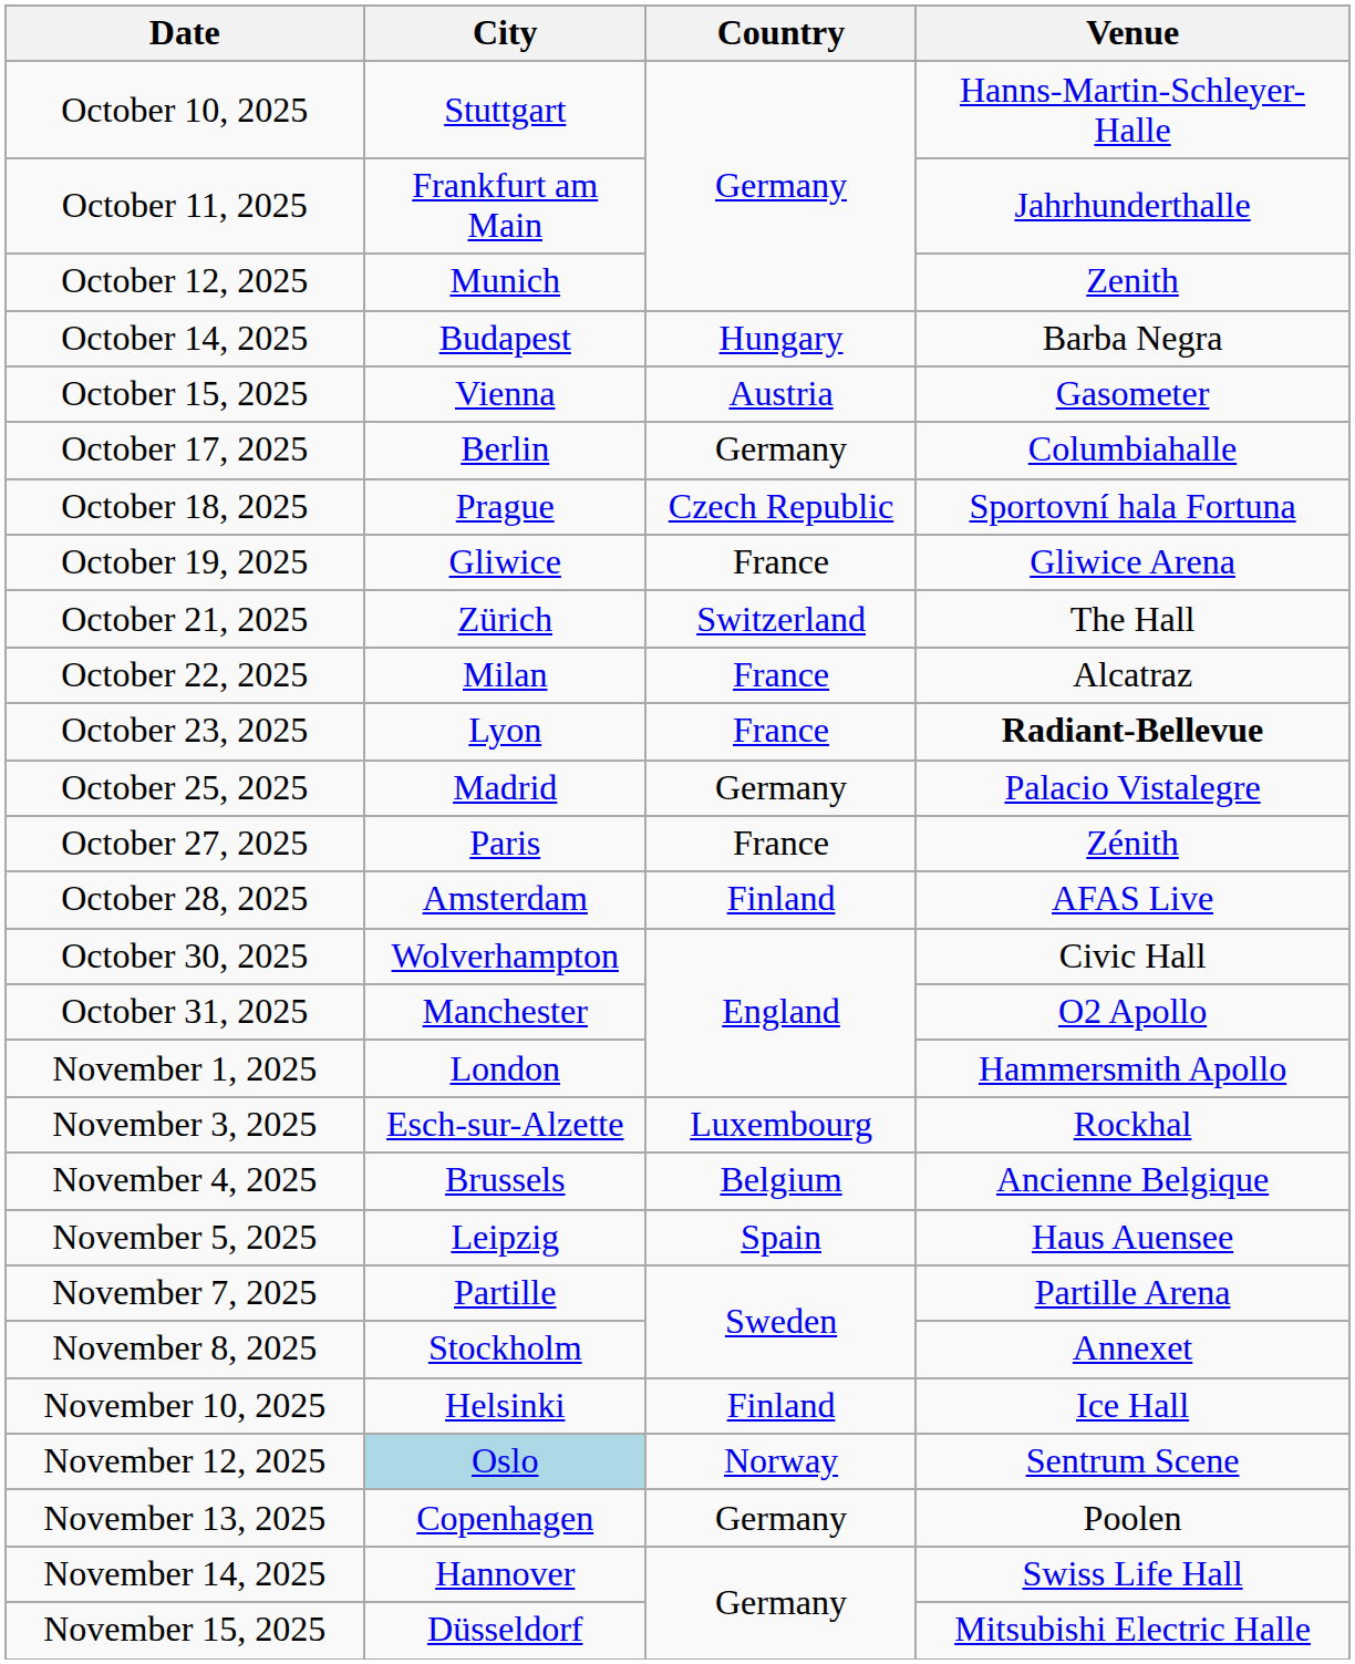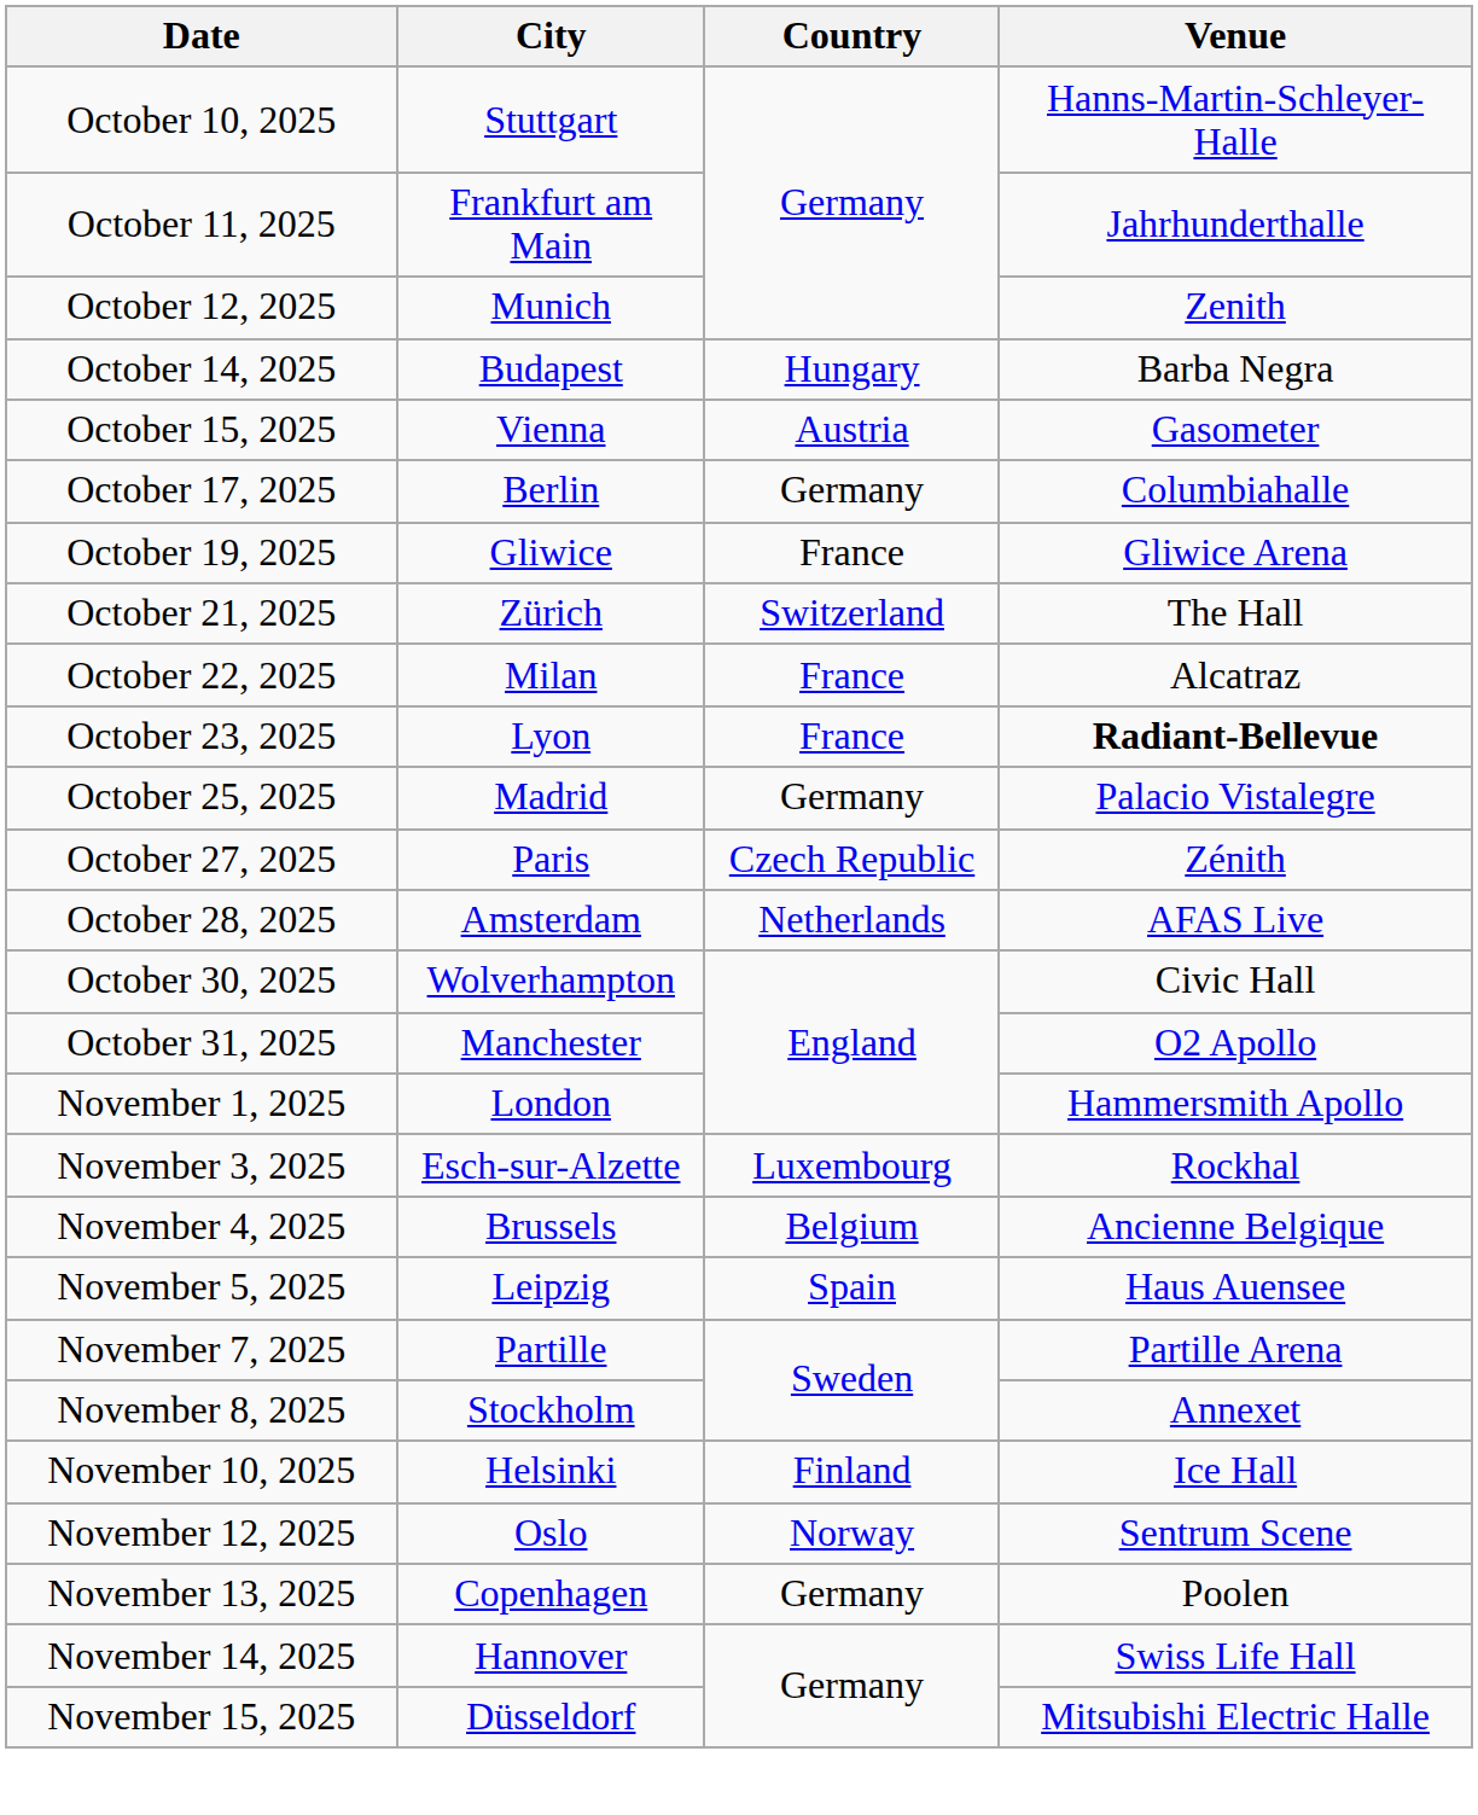- row: October 18, 2025 | Prague | Czech Republic | Sportovní hala Fortuna
October 27, 2025 | Country: France -> Czech Republic
October 28, 2025 | Country: Finland -> Netherlands
November 12, 2025 | City: lightblue background -> no background
